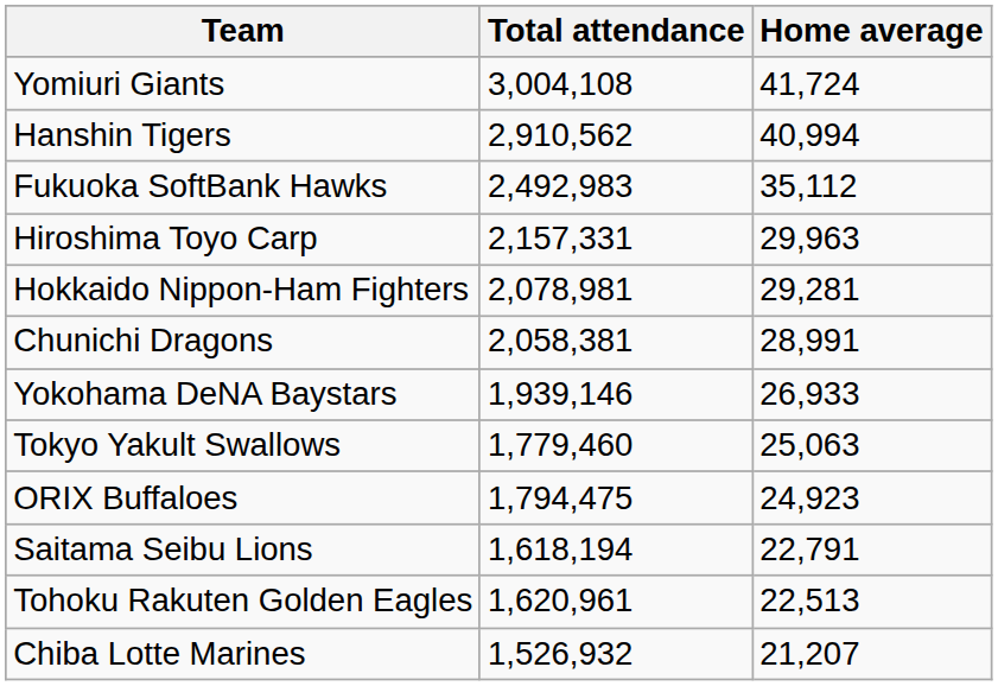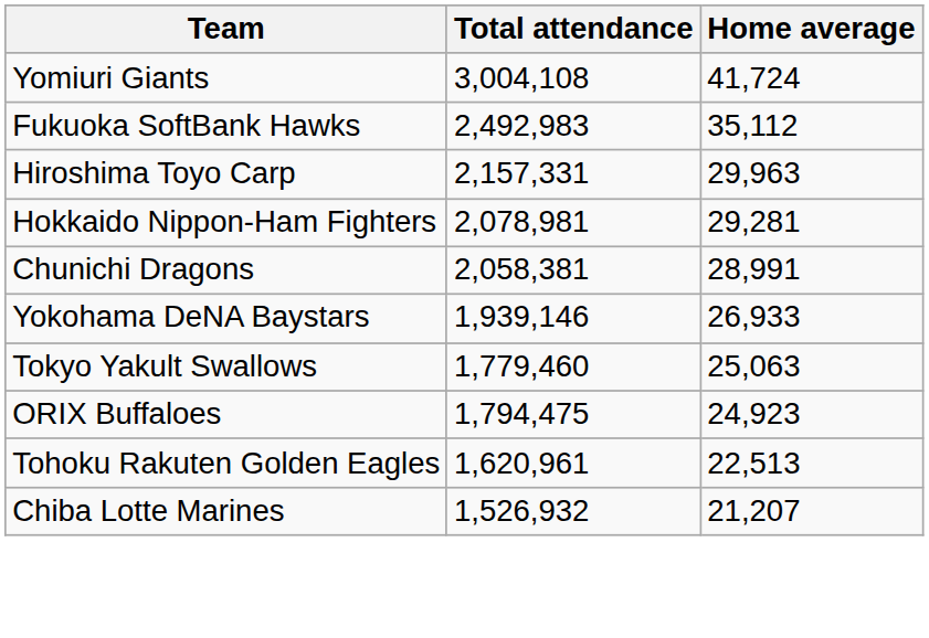- row: Hanshin Tigers | 2,910,562 | 40,994
- row: Saitama Seibu Lions | 1,618,194 | 22,791
